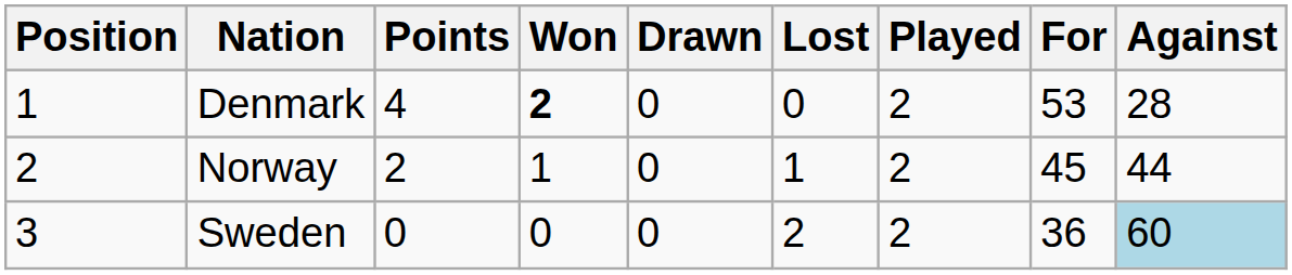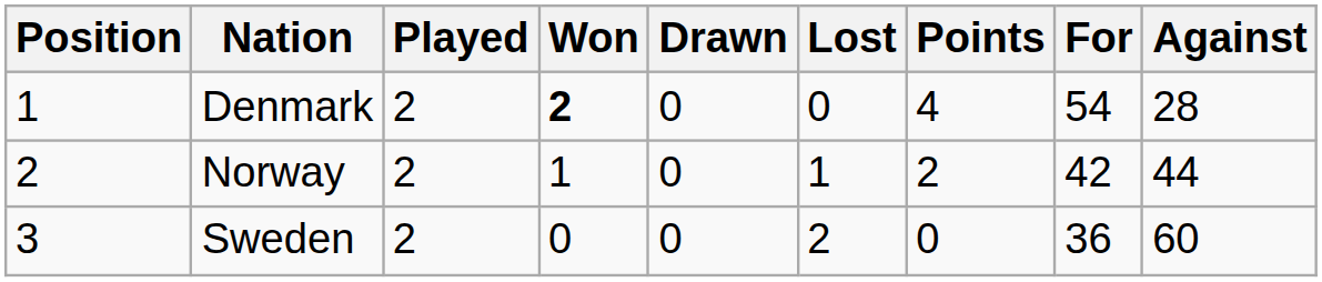columns swapped: Played <-> Points
Denmark | For: 53 -> 54
Norway | For: 45 -> 42
Sweden | Against: lightblue background -> no background
